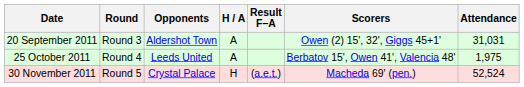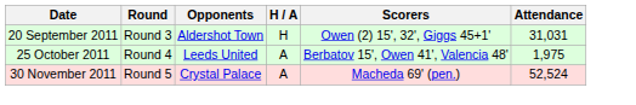- column: Result F–A | (a.e.t.)
20 September 2011 | H / A: A -> H
30 November 2011 | H / A: H -> A
